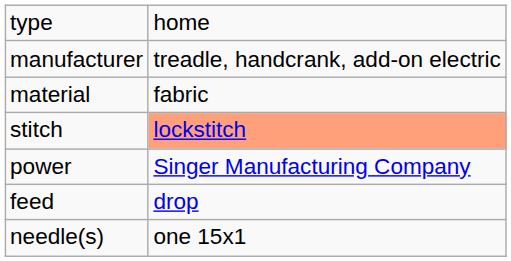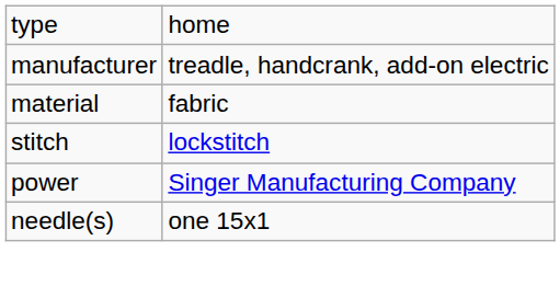stitch | column 2: lightsalmon background -> no background
- row: feed | drop
